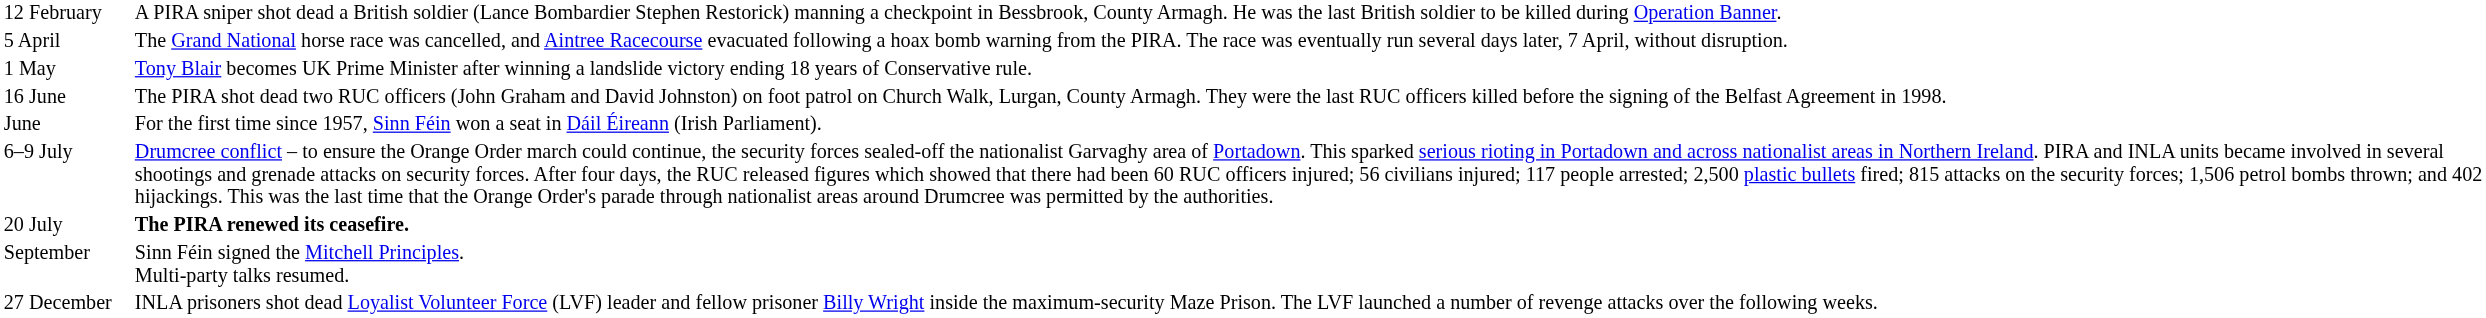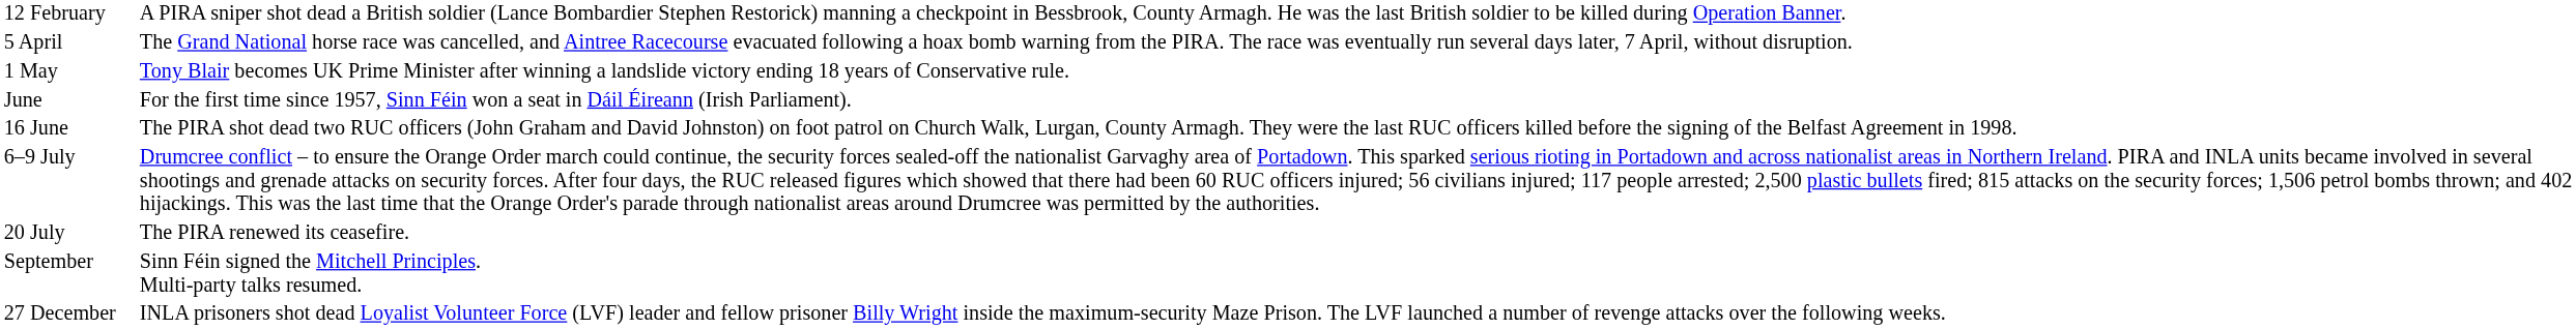rows swapped: June <-> 16 June
20 July | column 2: bold -> normal
